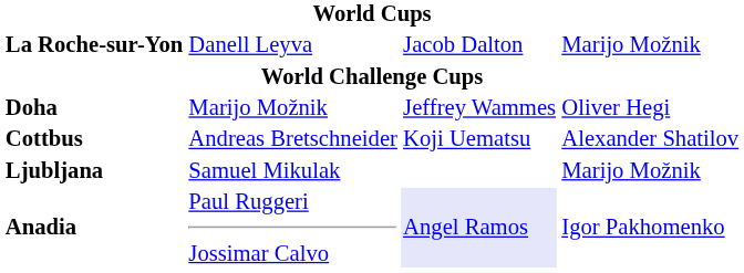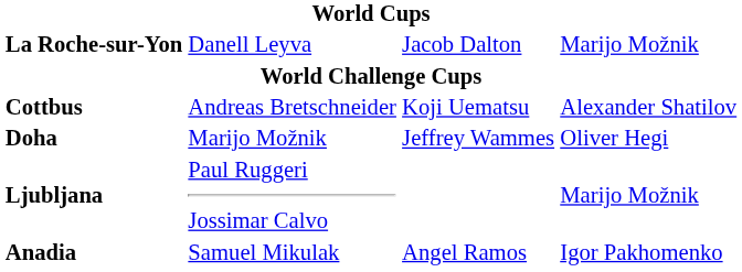rows swapped: Cottbus <-> Doha
Ljubljana | column 2: Samuel Mikulak -> Paul Ruggeri Jossimar Calvo
Anadia | column 2: Paul Ruggeri Jossimar Calvo -> Samuel Mikulak
Anadia | column 3: lavender background -> no background
